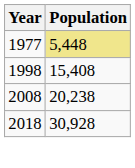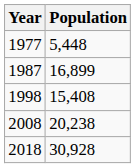1977 | Population: khaki background -> no background
+ row: 1987 | 16,899
